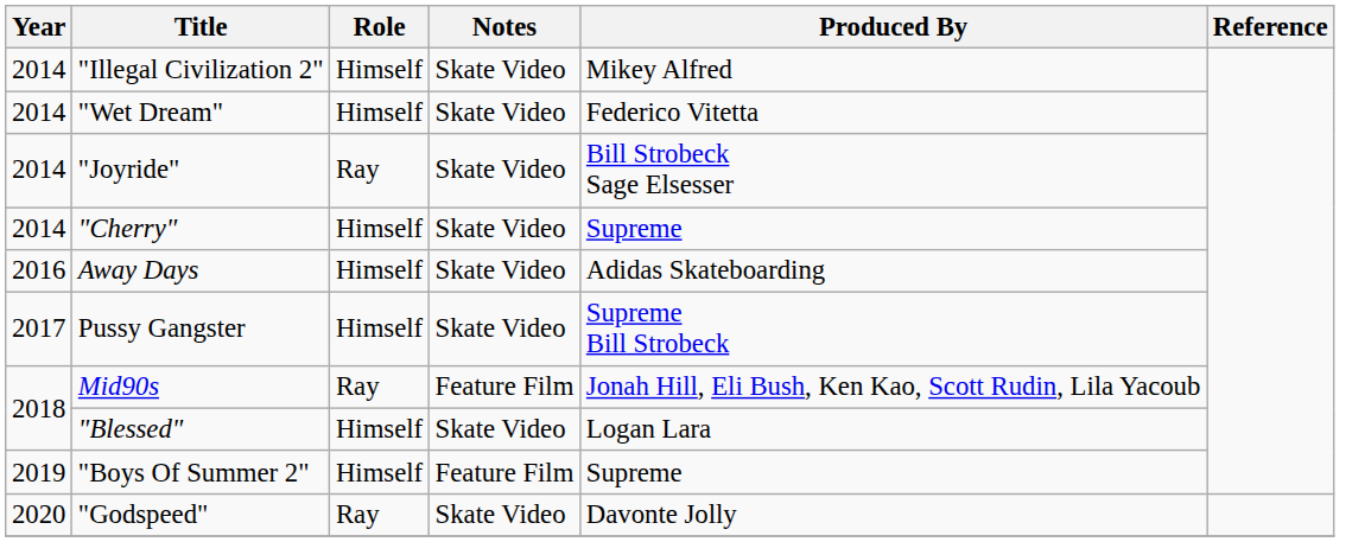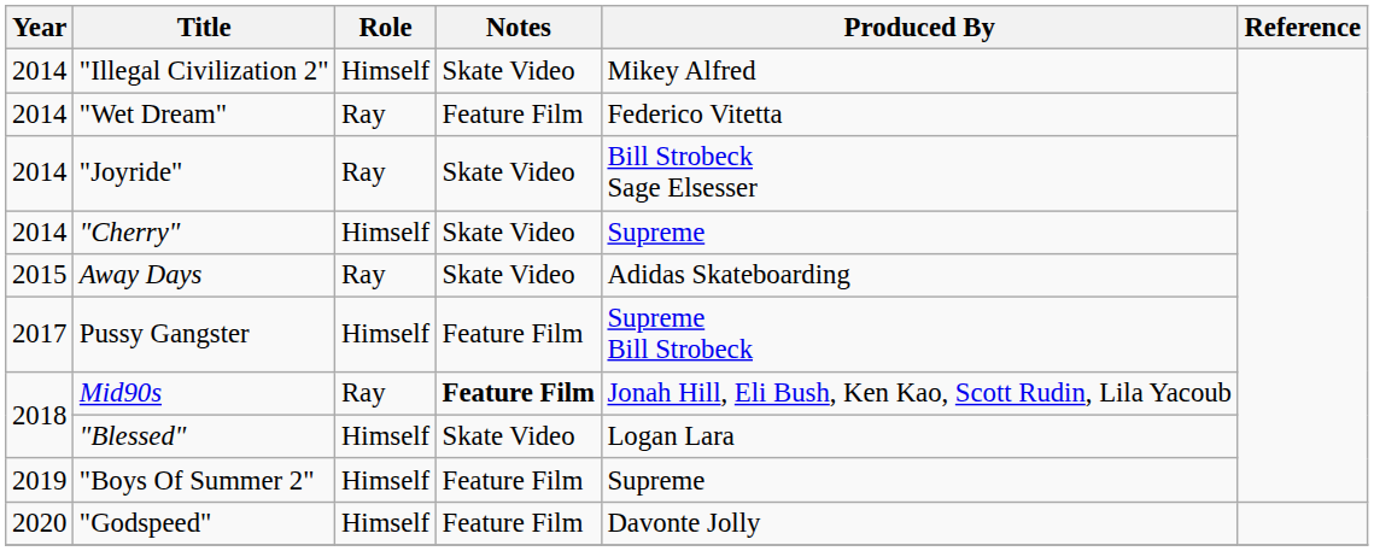"Wet Dream" | Role: Himself -> Ray
"Wet Dream" | Notes: Skate Video -> Feature Film
Away Days | Year: 2016 -> 2015
Away Days | Role: Himself -> Ray
Pussy Gangster | Notes: Skate Video -> Feature Film
Mid90s | Notes: normal -> bold
"Godspeed" | Role: Ray -> Himself
"Godspeed" | Notes: Skate Video -> Feature Film
